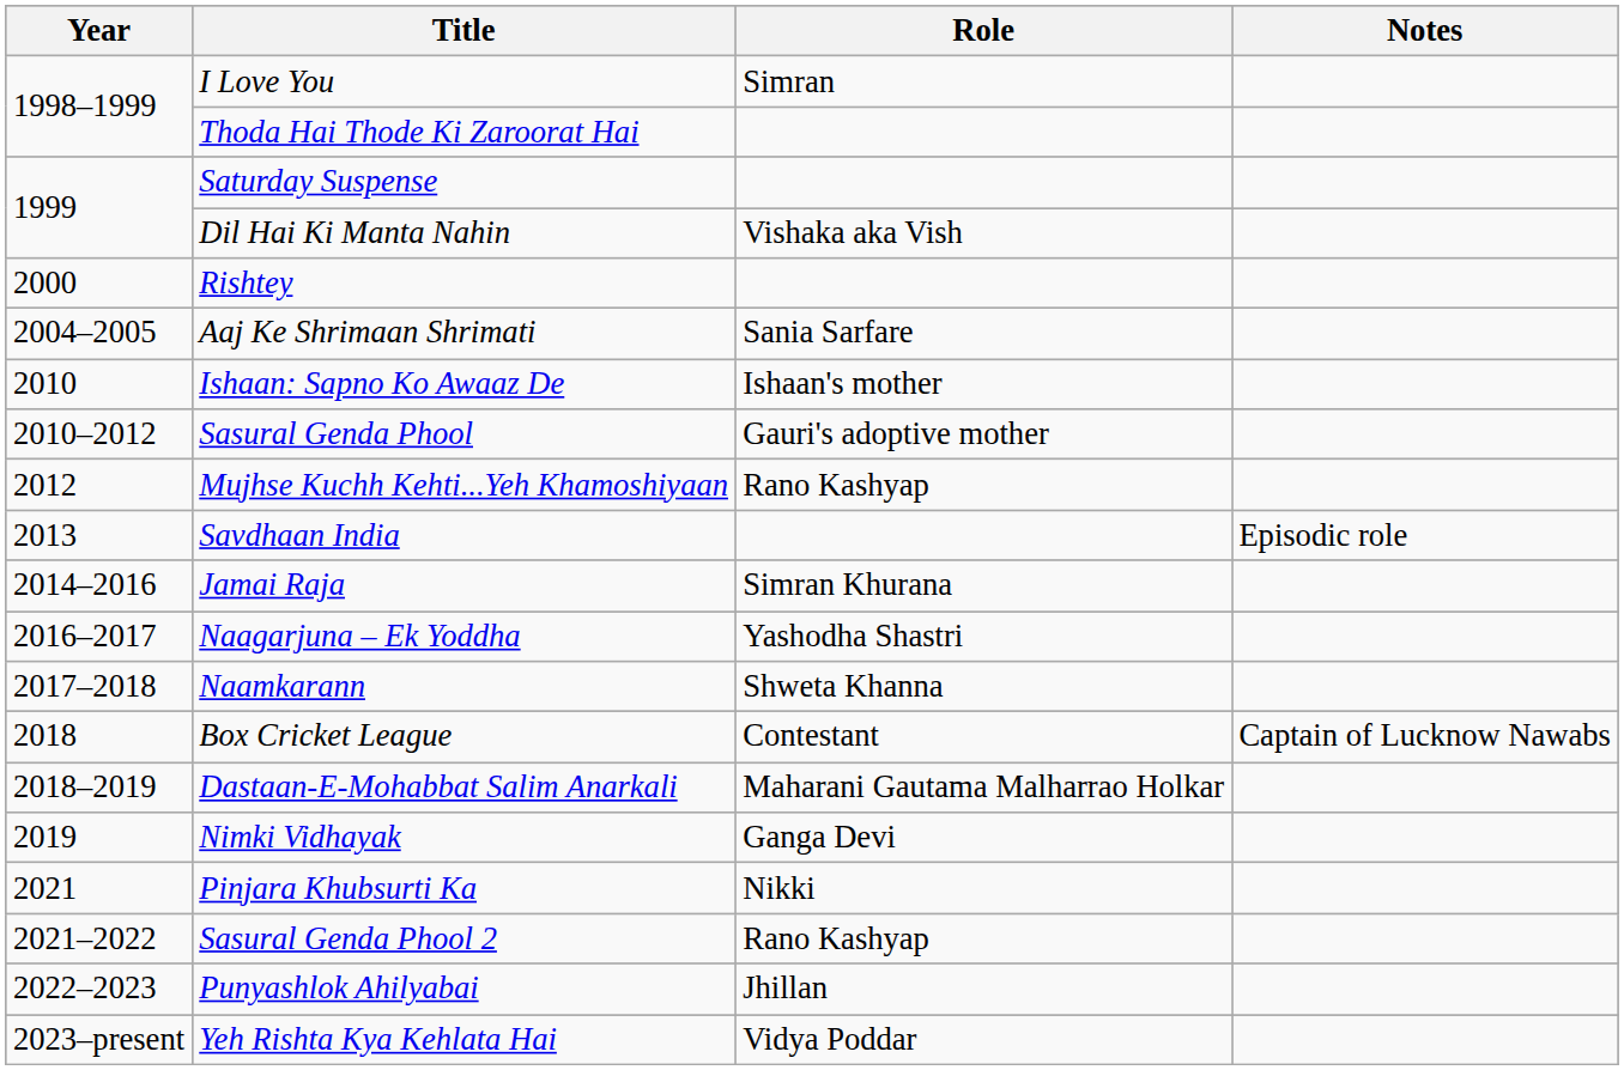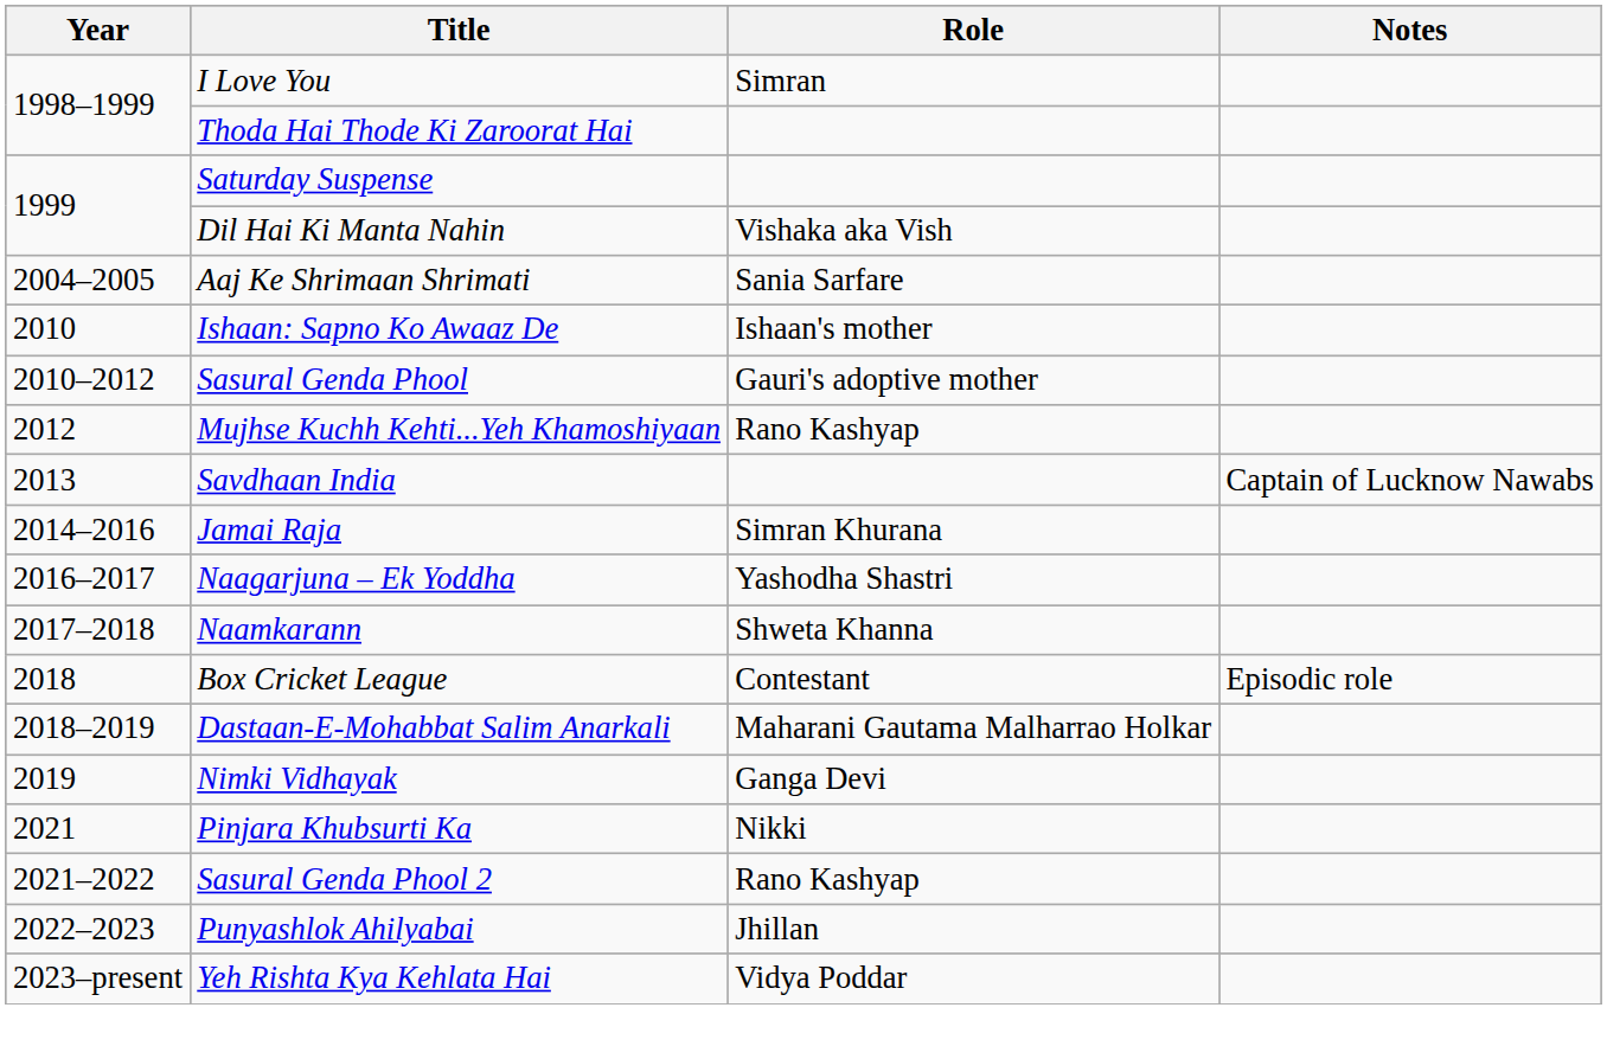- row: 2000 | Rishtey
Savdhaan India | Notes: Episodic role -> Captain of Lucknow Nawabs
Box Cricket League | Notes: Captain of Lucknow Nawabs -> Episodic role
